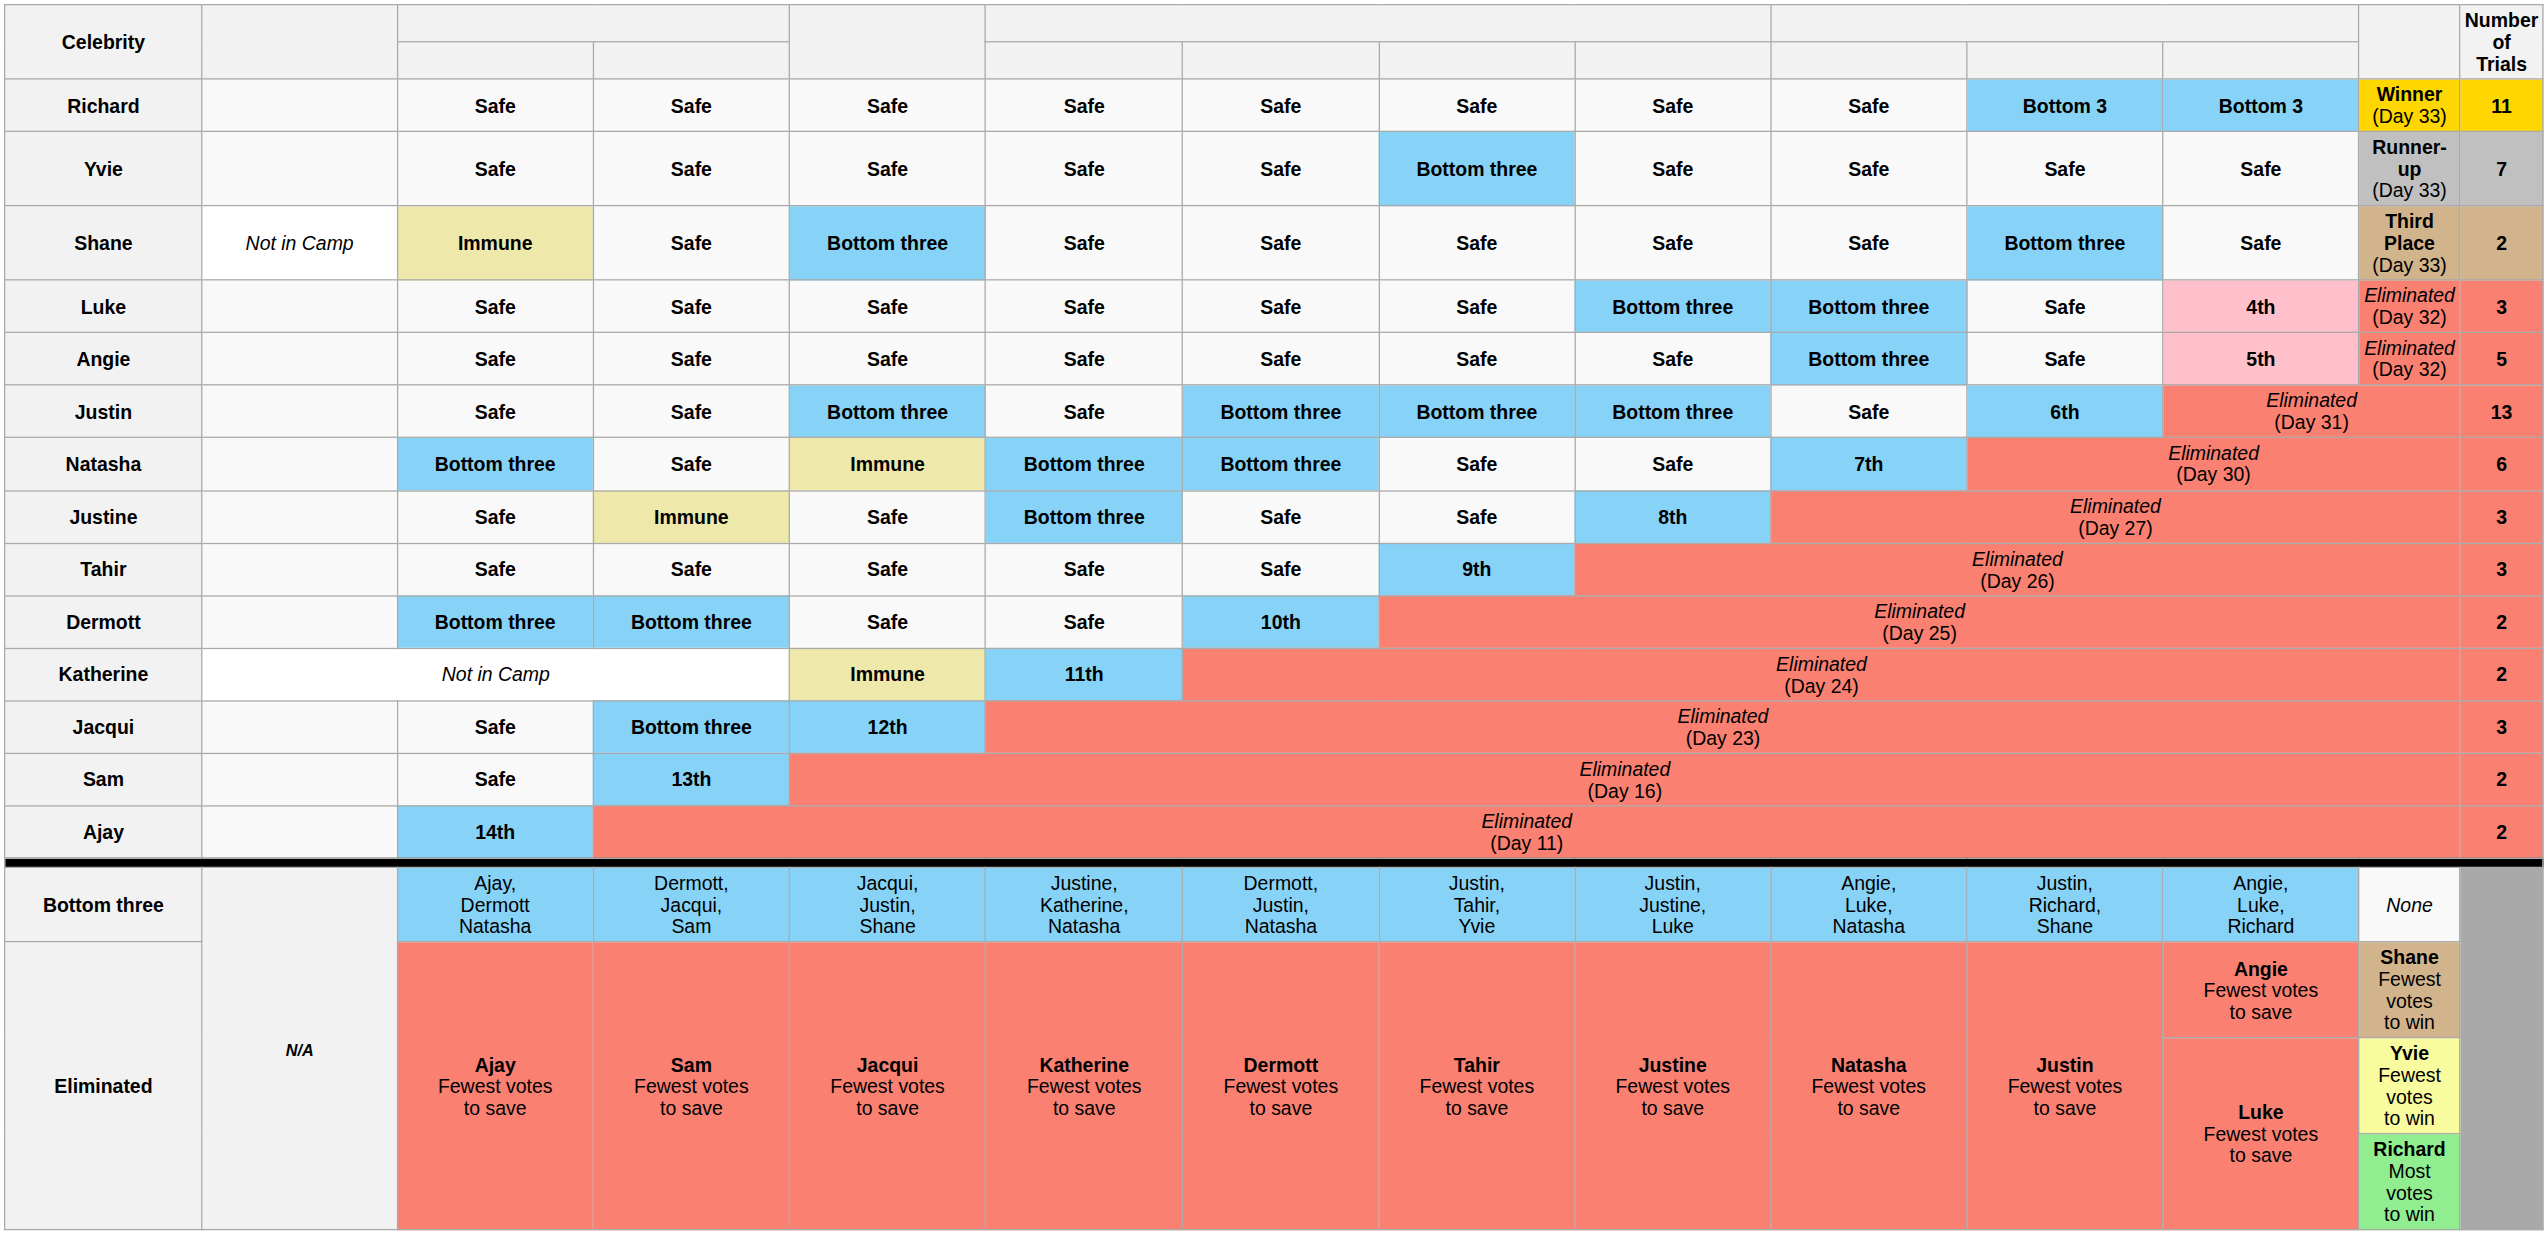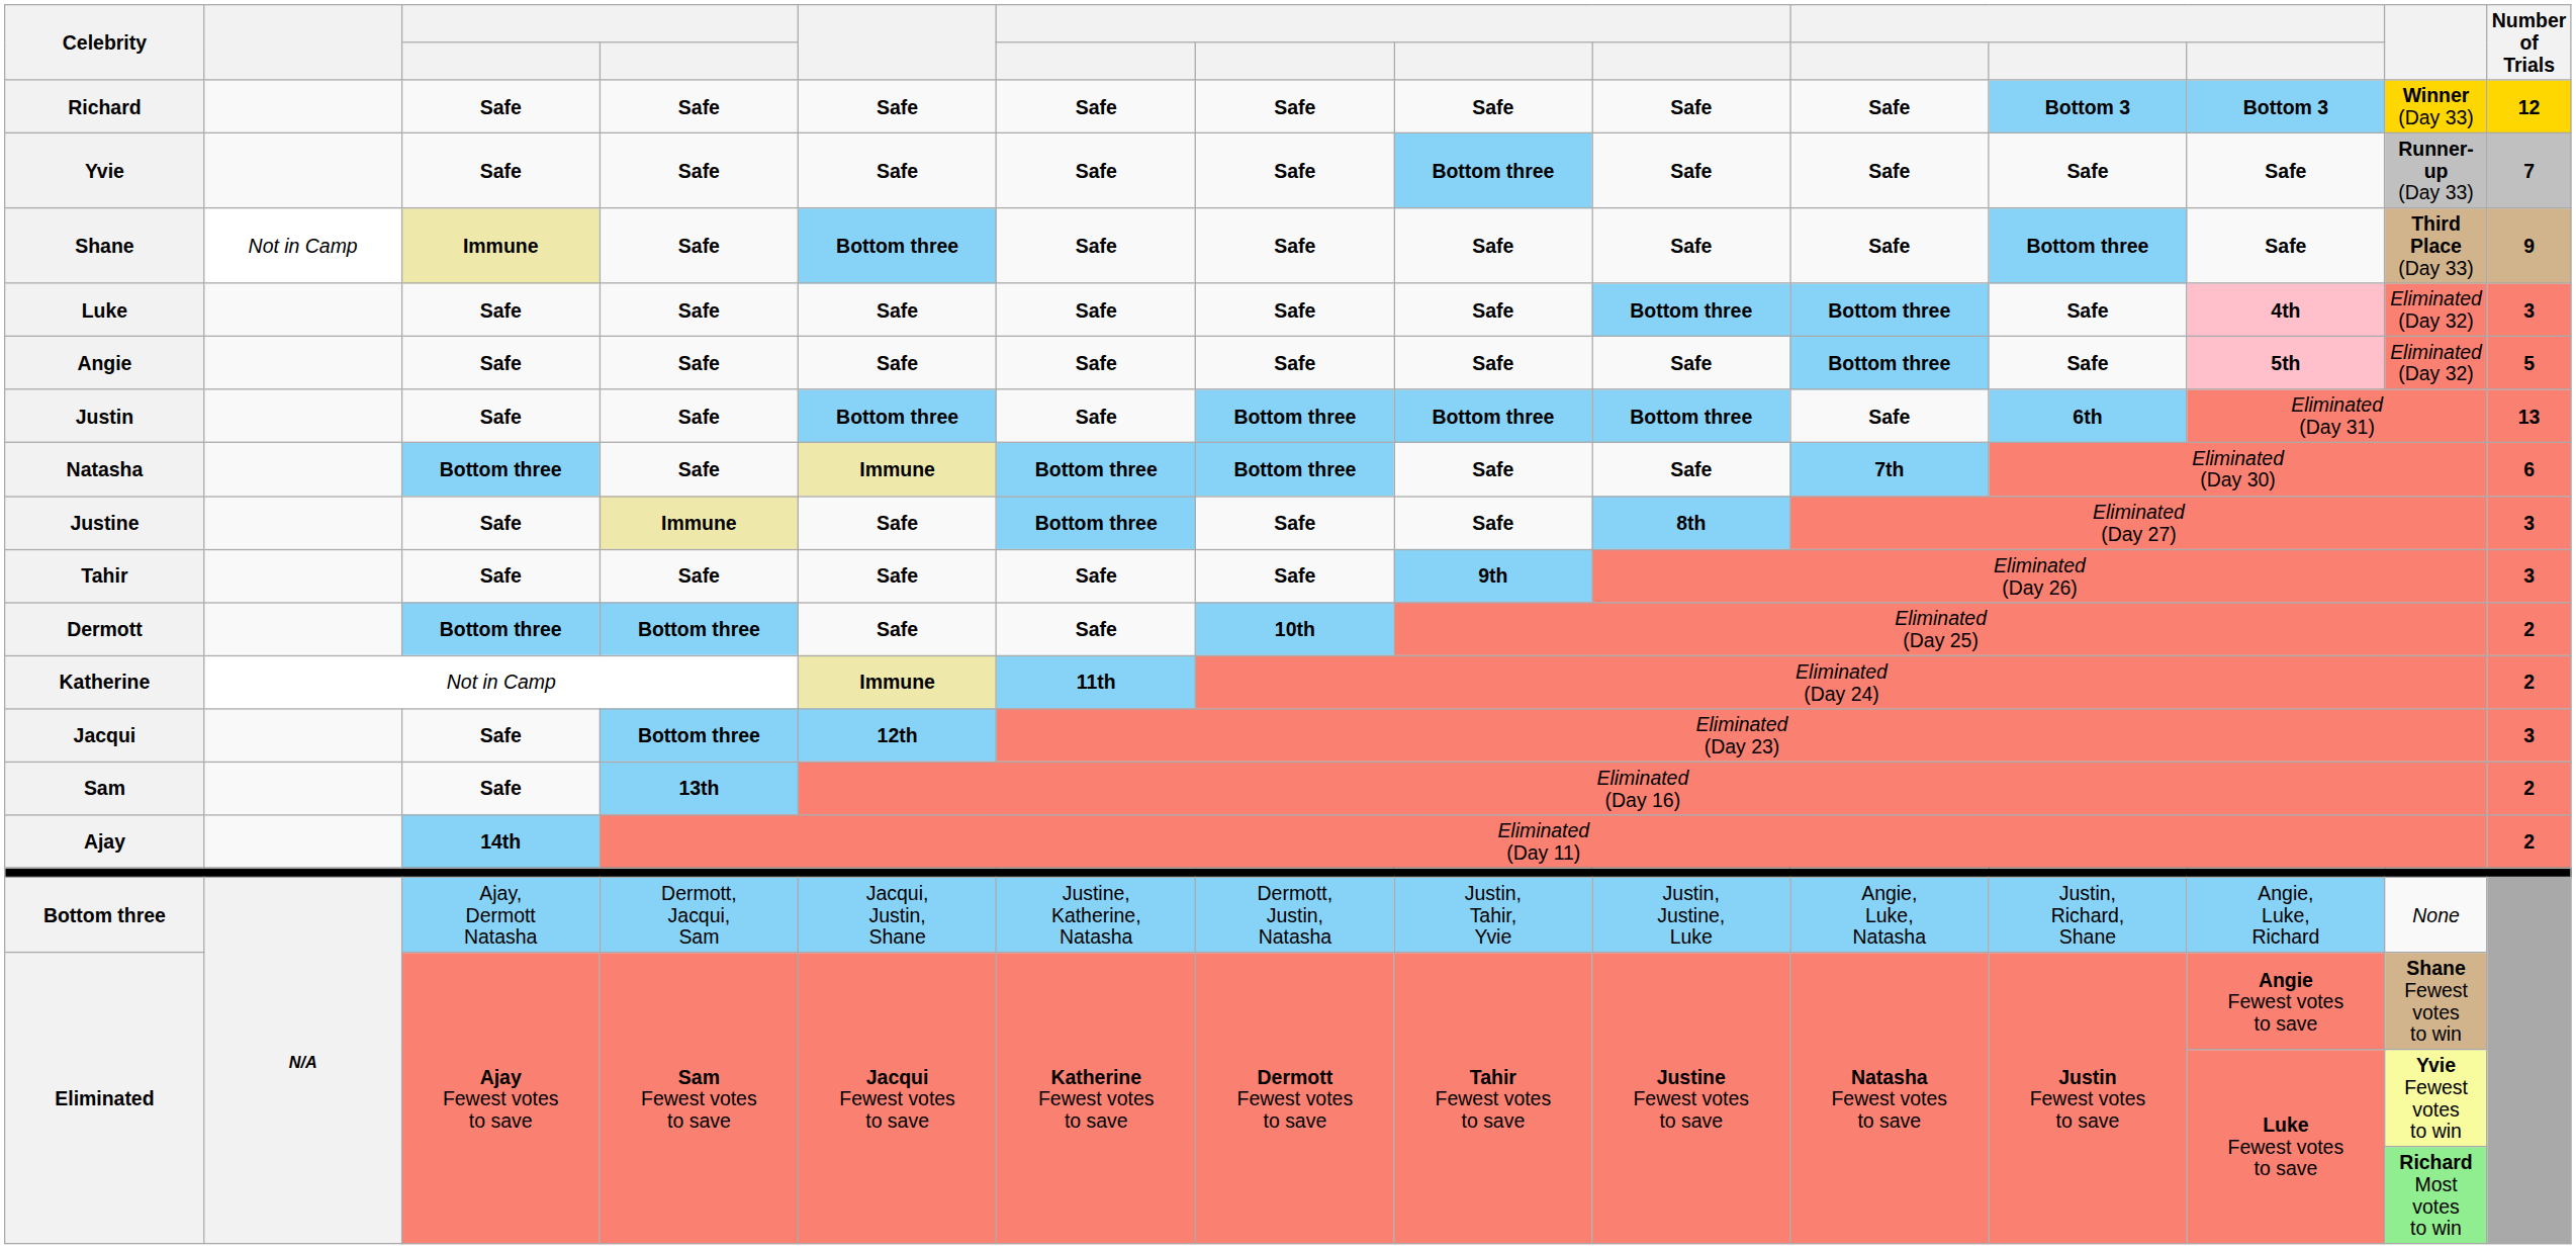Richard | Number of Trials: 11 -> 12
Shane | Number of Trials: 2 -> 9
